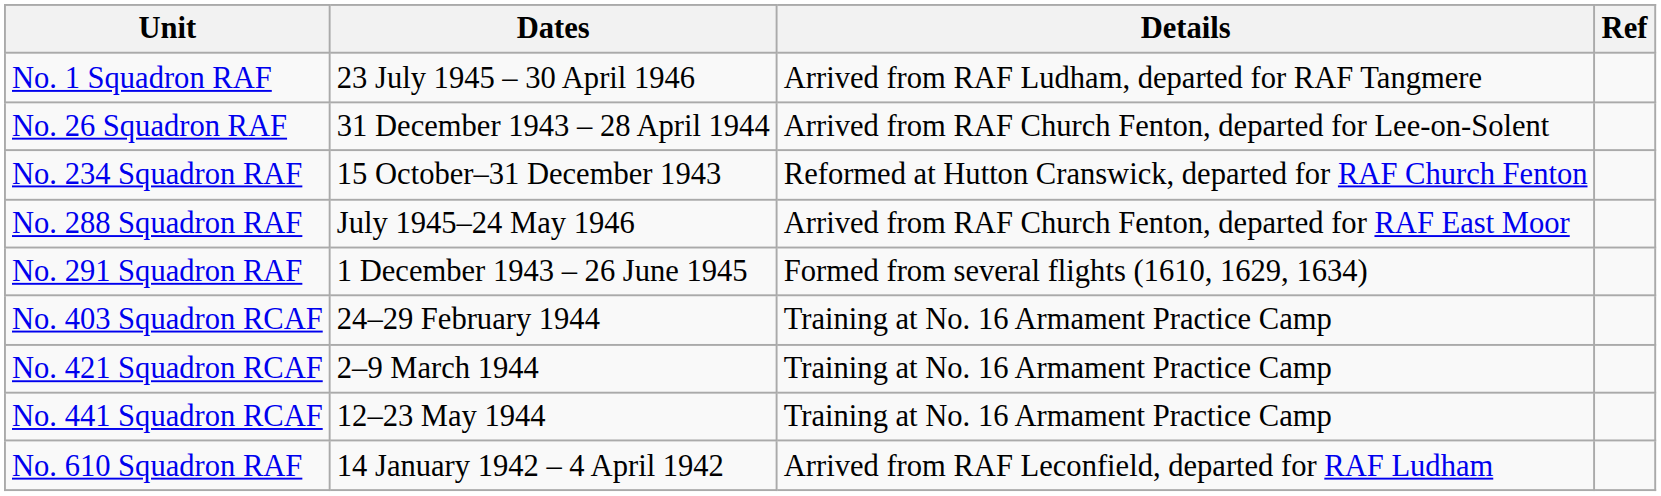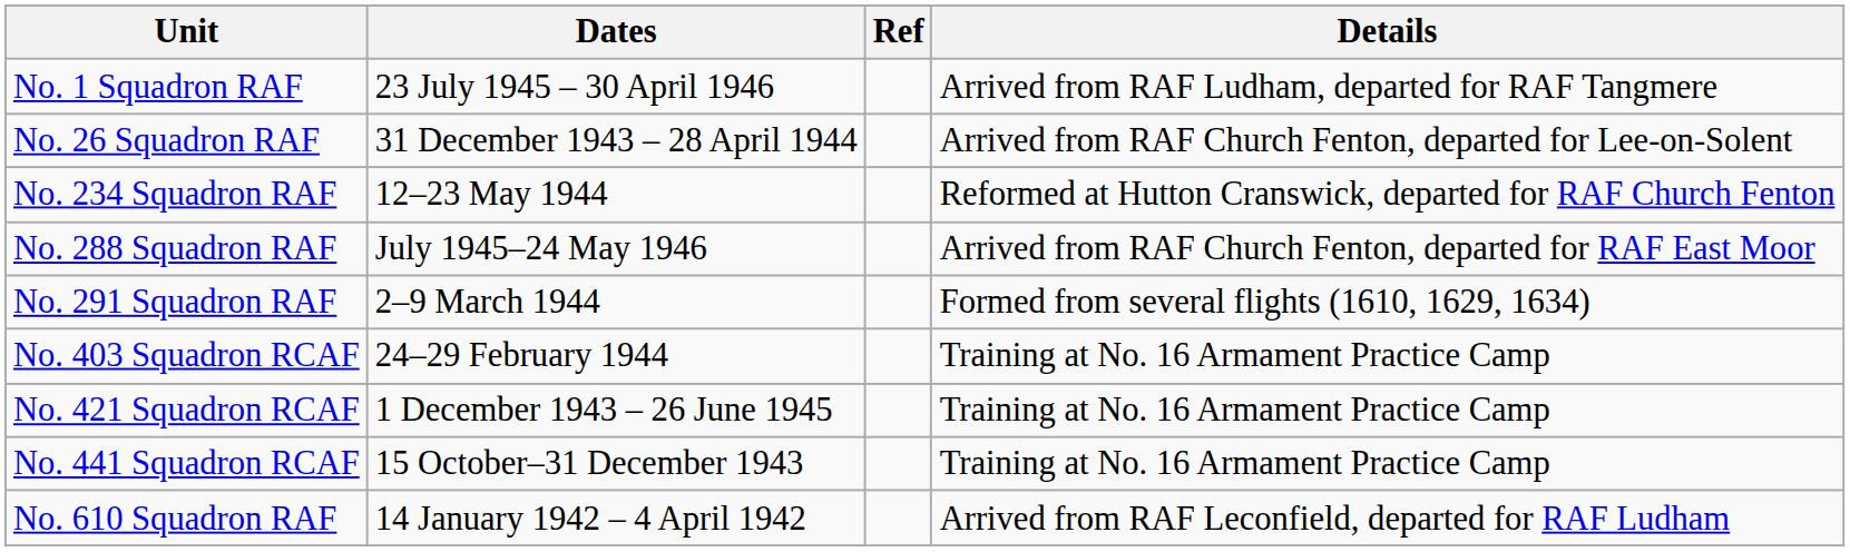columns swapped: Details <-> Ref
No. 234 Squadron RAF | Dates: 15 October–31 December 1943 -> 12–23 May 1944
No. 291 Squadron RAF | Dates: 1 December 1943 – 26 June 1945 -> 2–9 March 1944
No. 421 Squadron RCAF | Dates: 2–9 March 1944 -> 1 December 1943 – 26 June 1945
No. 441 Squadron RCAF | Dates: 12–23 May 1944 -> 15 October–31 December 1943
